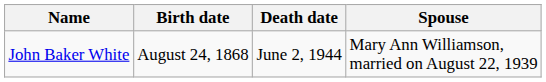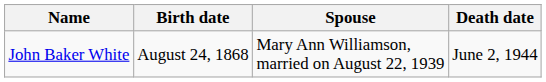columns swapped: Death date <-> Spouse
